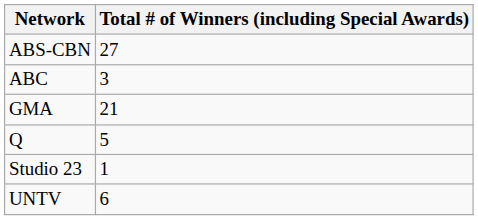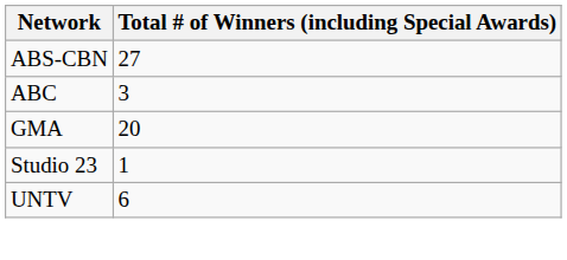GMA | Total # of Winners (including Special Awards): 21 -> 20
- row: Q | 5
